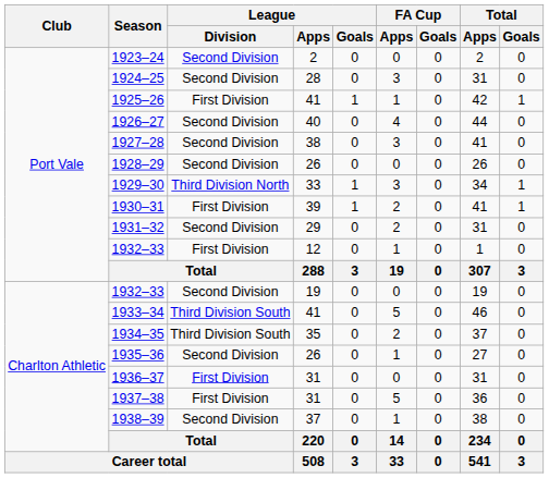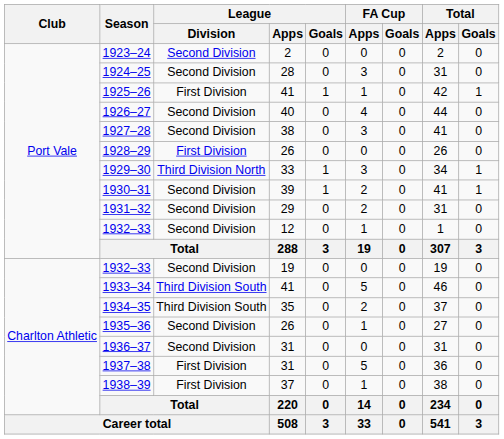1928–29 | League / Division: Second Division -> First Division
1930–31 | League / Division: First Division -> Second Division
1932–33 / 12 | League / Division: First Division -> Second Division
1936–37 | League / Division: First Division -> Second Division
1938–39 | League / Division: Second Division -> First Division
